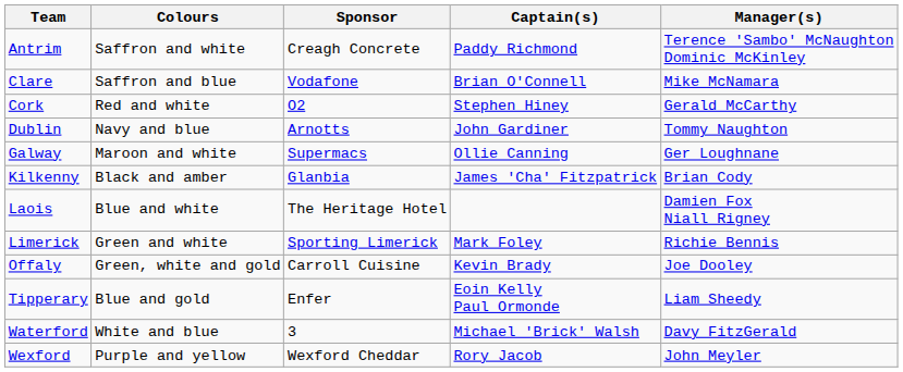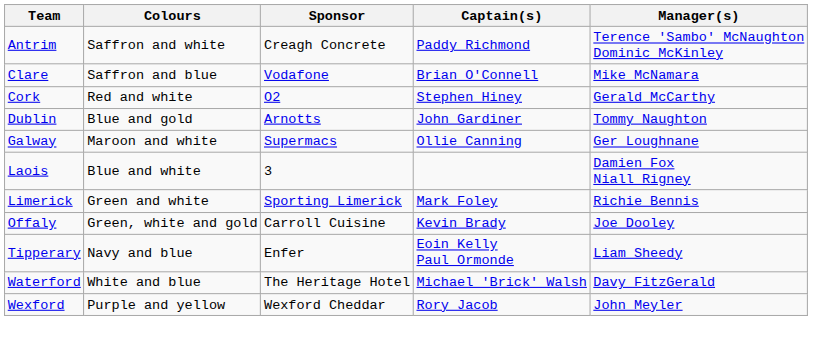Dublin | Colours: Navy and blue -> Blue and gold
- row: Kilkenny | Black and amber | Glanbia | James 'Cha' Fitzpatrick | Brian Cody
Laois | Sponsor: The Heritage Hotel -> 3
Tipperary | Colours: Blue and gold -> Navy and blue
Waterford | Sponsor: 3 -> The Heritage Hotel
